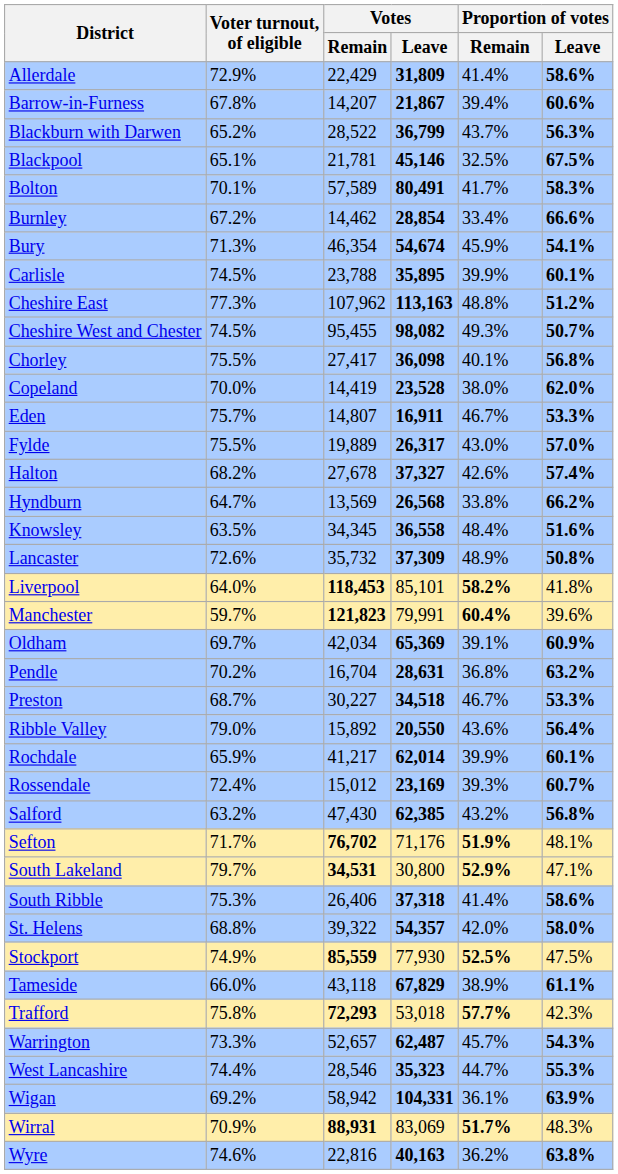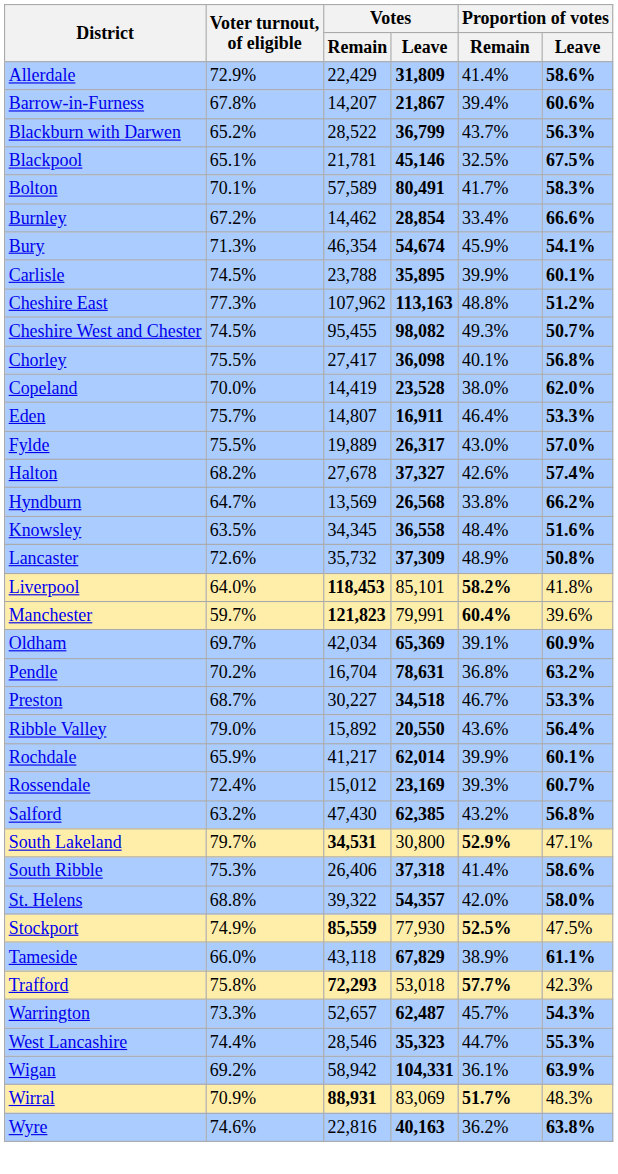Eden | Proportion of votes / Remain: 46.7% -> 46.4%
Pendle | Votes / Leave: 28,631 -> 78,631
- row: Sefton | 71.7% | 76,702 | 71,176 | 51.9% | 48.1%
